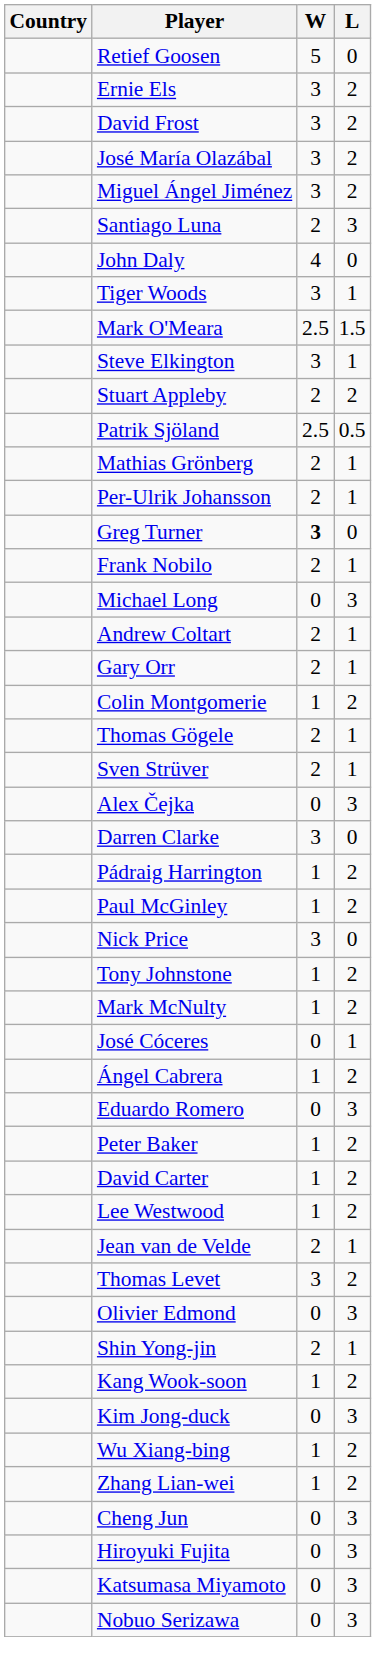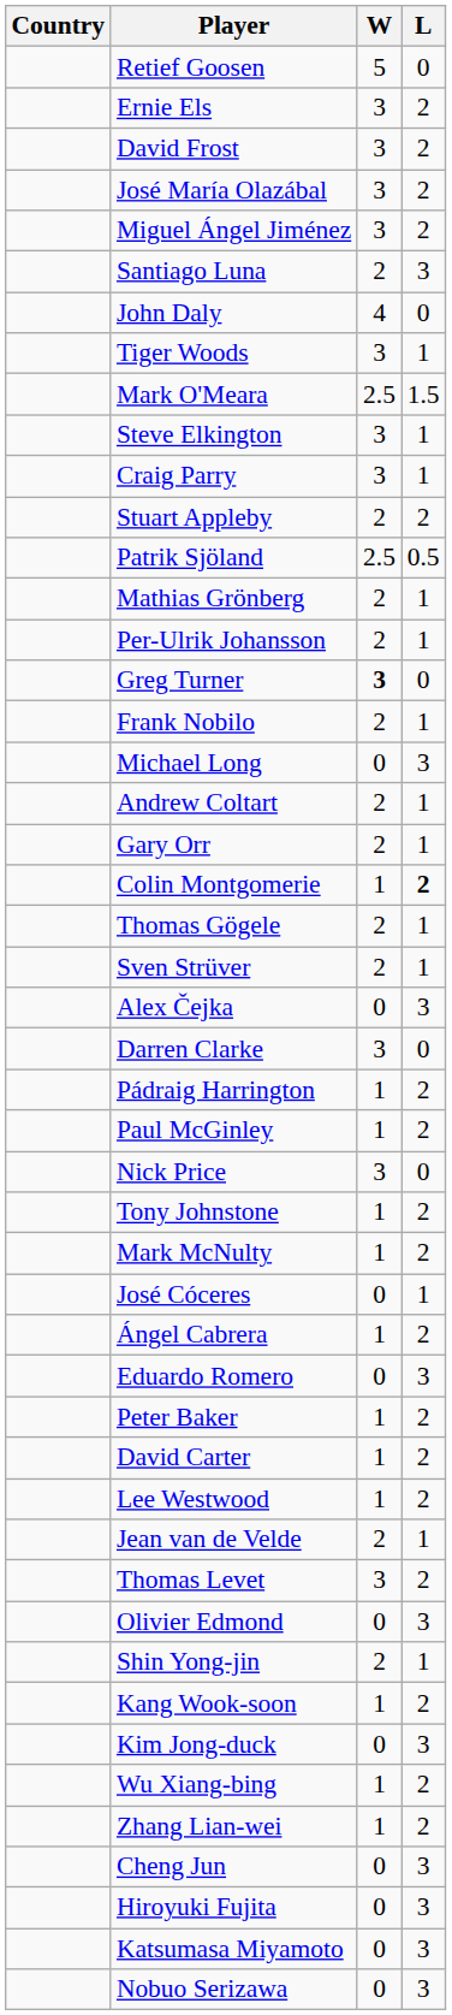+ row: Craig Parry | 3 | 1
Colin Montgomerie | L: normal -> bold
